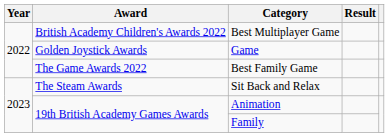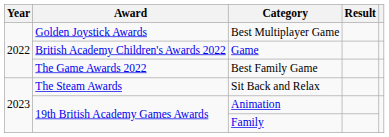Best Multiplayer Game | Award: British Academy Children's Awards 2022 -> Golden Joystick Awards
Game | Award: Golden Joystick Awards -> British Academy Children's Awards 2022
